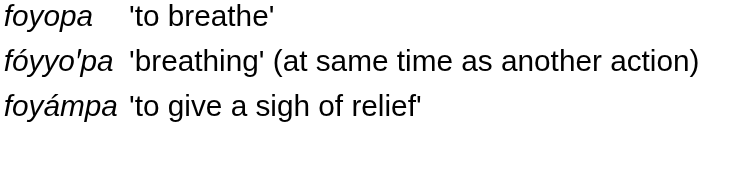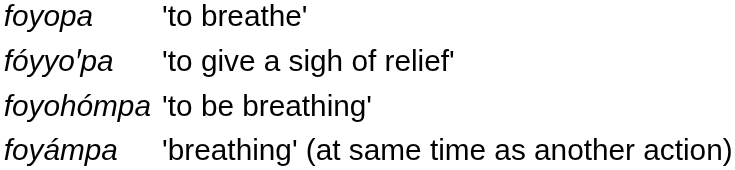fóyyoꞌpa | column 4: 'breathing' (at same time as another action) -> 'to give a sigh of relief'
+ row: foyohómpa | 'to be breathing'
foyámpa | column 4: 'to give a sigh of relief' -> 'breathing' (at same time as another action)
